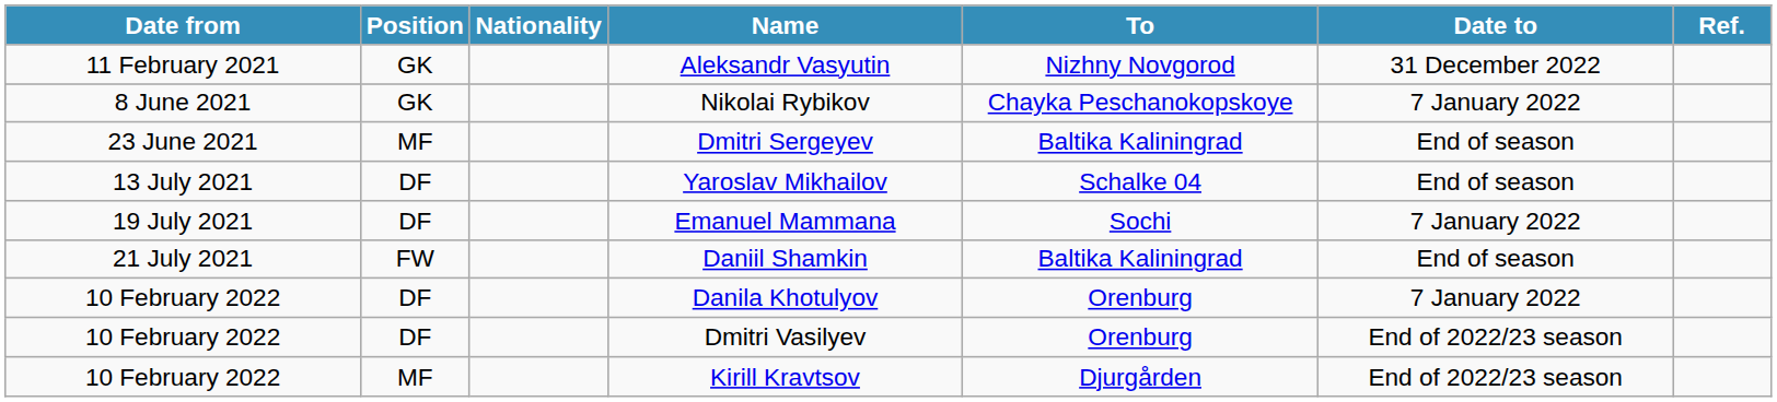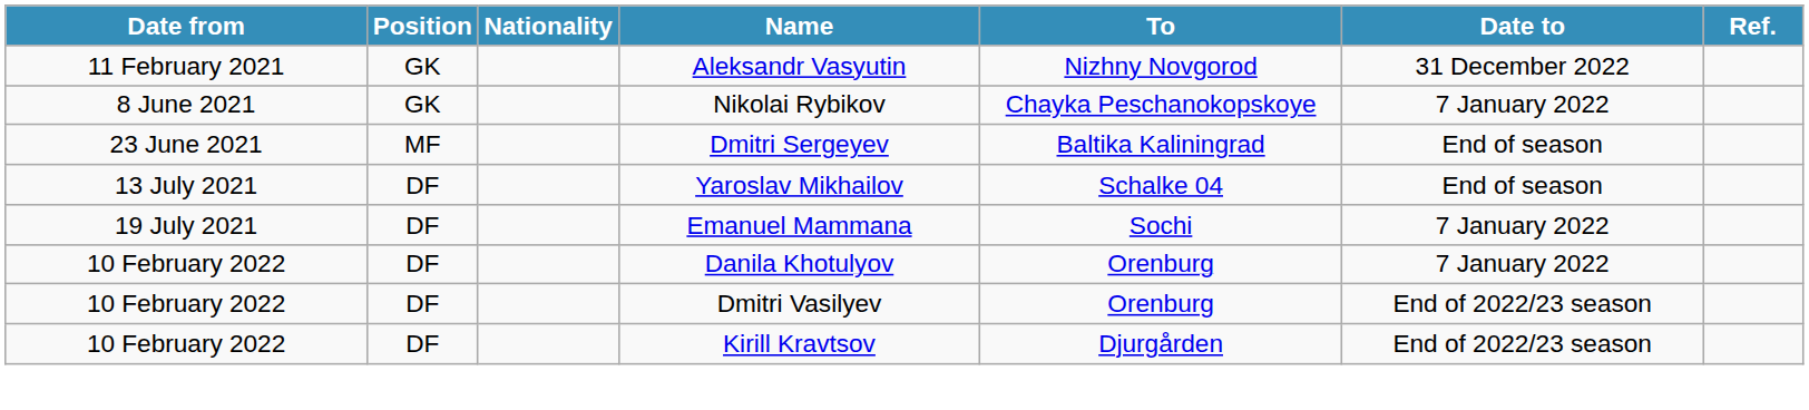- row: 21 July 2021 | FW | Daniil Shamkin | Baltika Kaliningrad | End of season
Kirill Kravtsov | Position: MF -> DF
